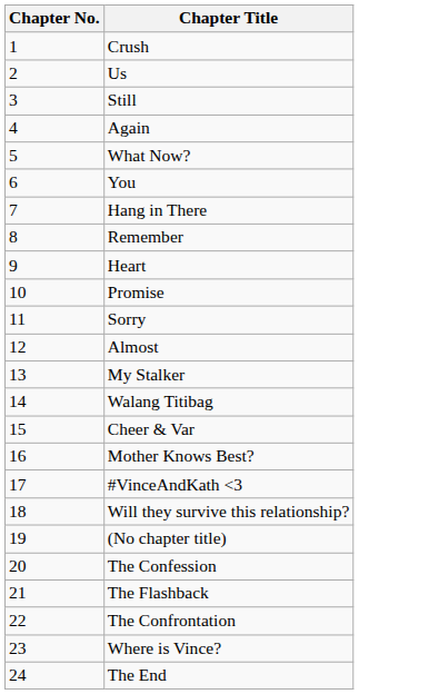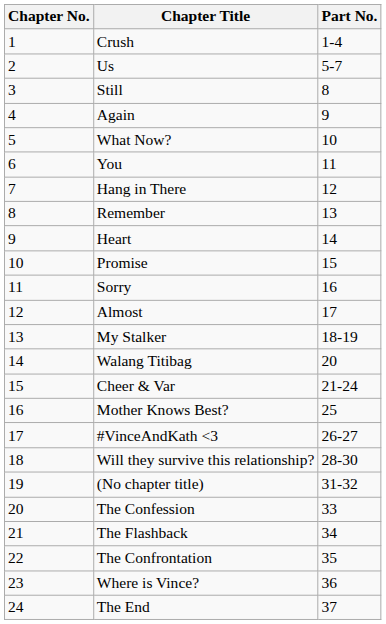+ column: Part No. | 1-4 | 5-7 | 8 | 9 | 10 | 11 | 12 | 13 | 14 | 15 | 16 | 17 | 18-19 | 20 | 21-24 | 25 | 26-27 | 28-30 | 31-32 | 33 | 34 | 35 | 36 | 37
